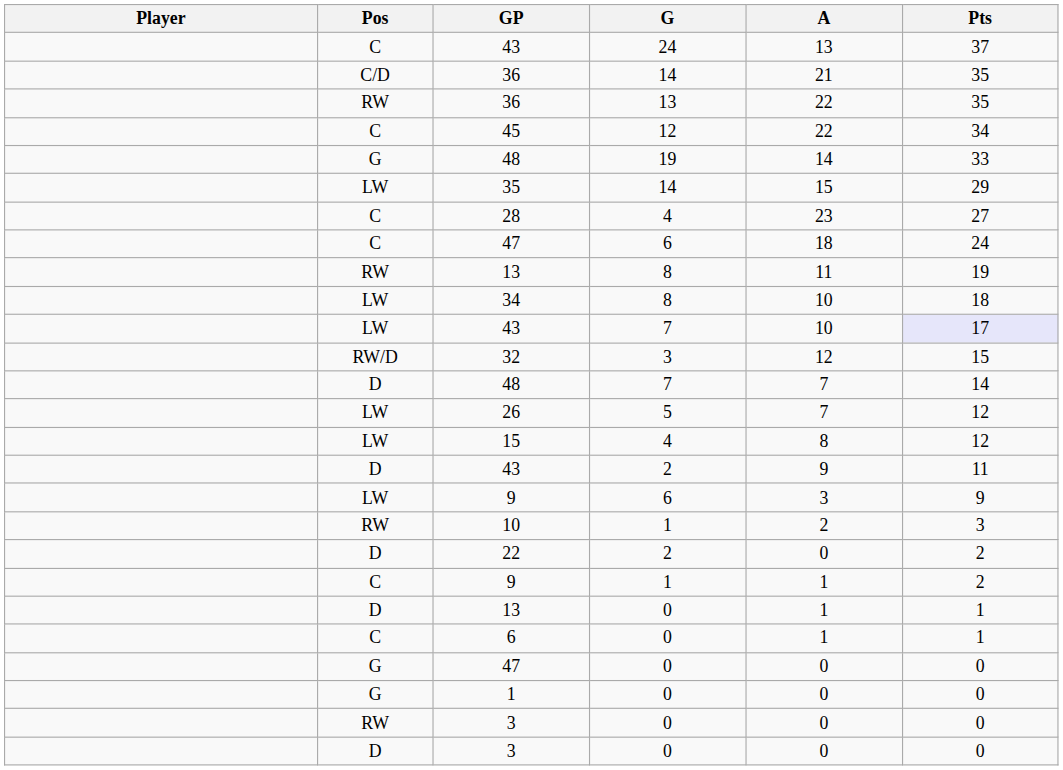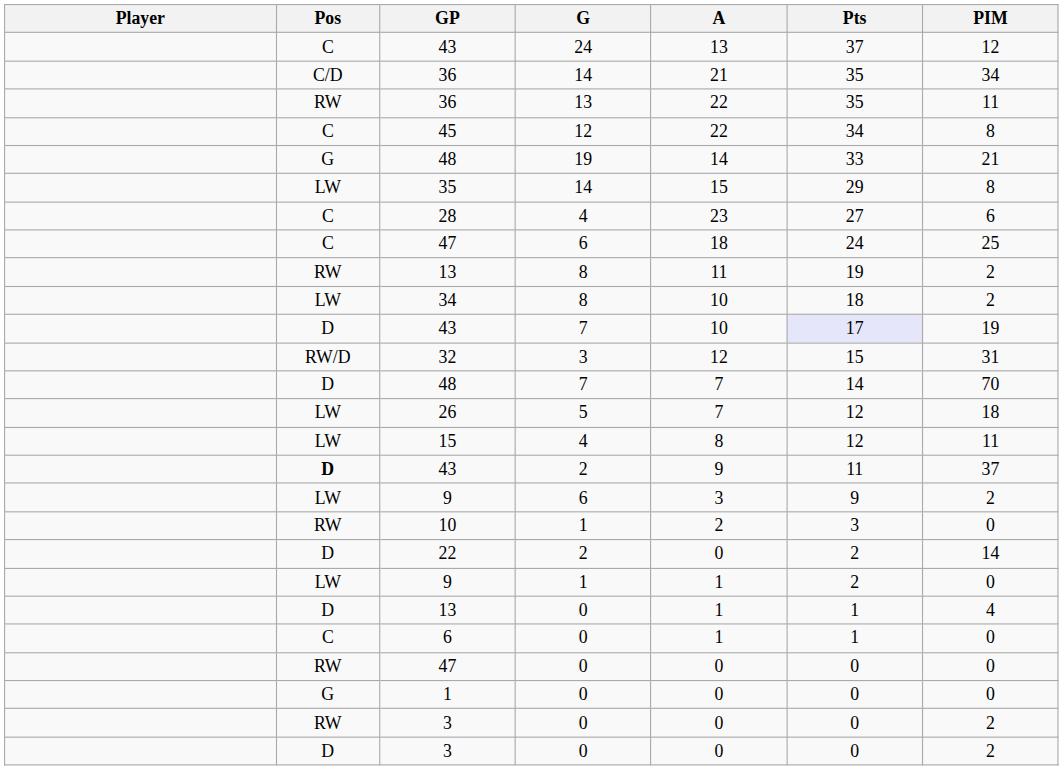+ column: PIM | 12 | 34 | 11 | 8 | 21 | 8 | 6 | 25 | 2 | 2 | 19 | 31 | 70 | 18 | 11 | 37 | 2 | 0 | 14 | 0 | 4 | 0 | 0 | 0 | 2 | 2
43 / 7 | Pos: LW -> D
43 / 2 | Pos: normal -> bold
9 / 1 | Pos: C -> LW
47 / 0 | Pos: G -> RW
